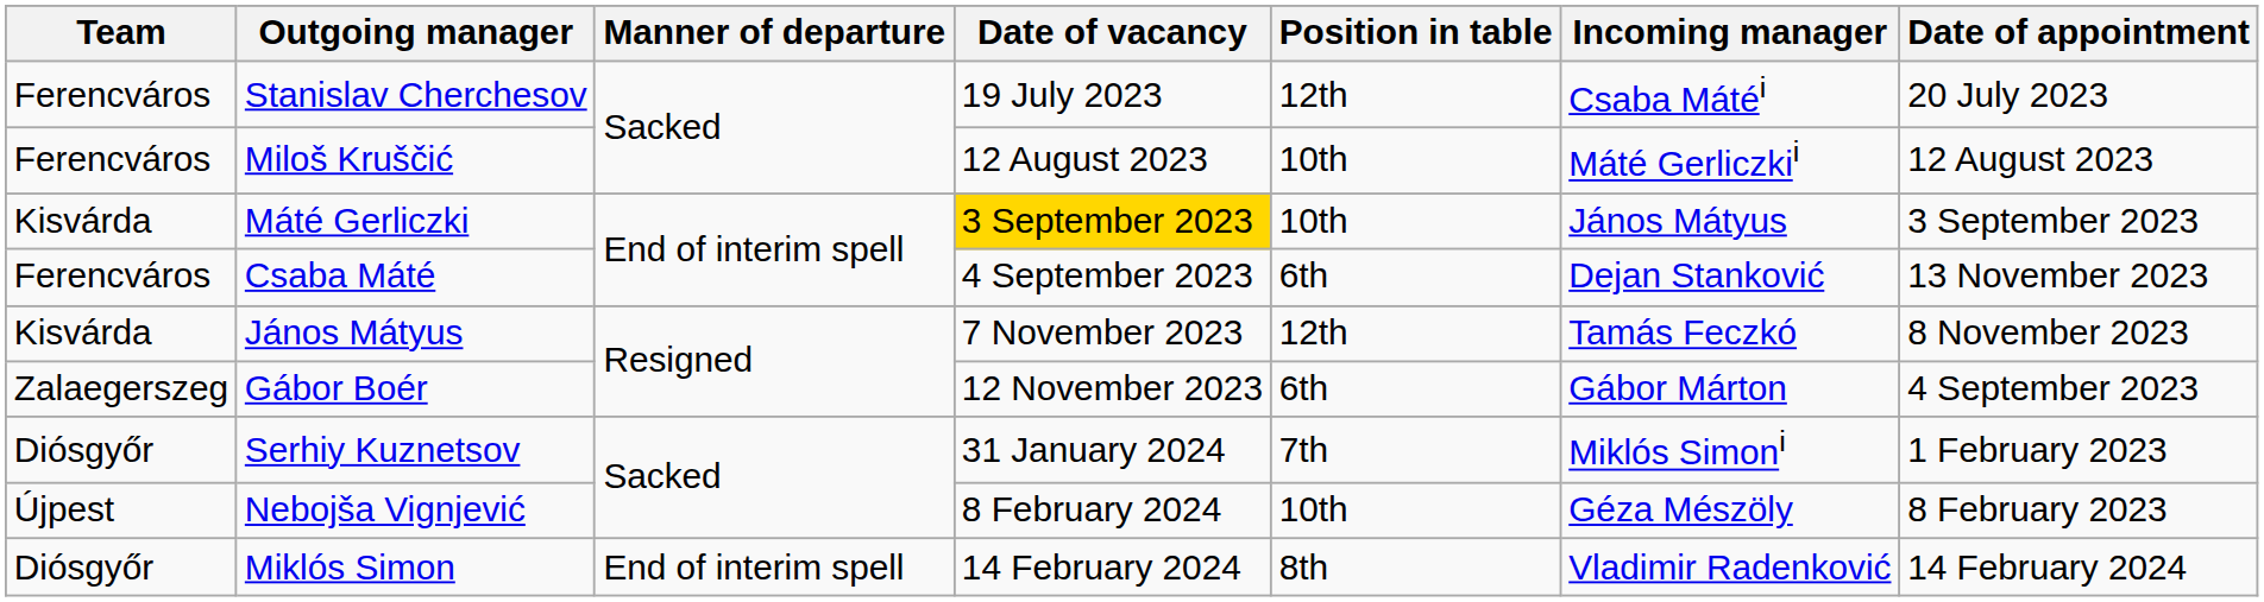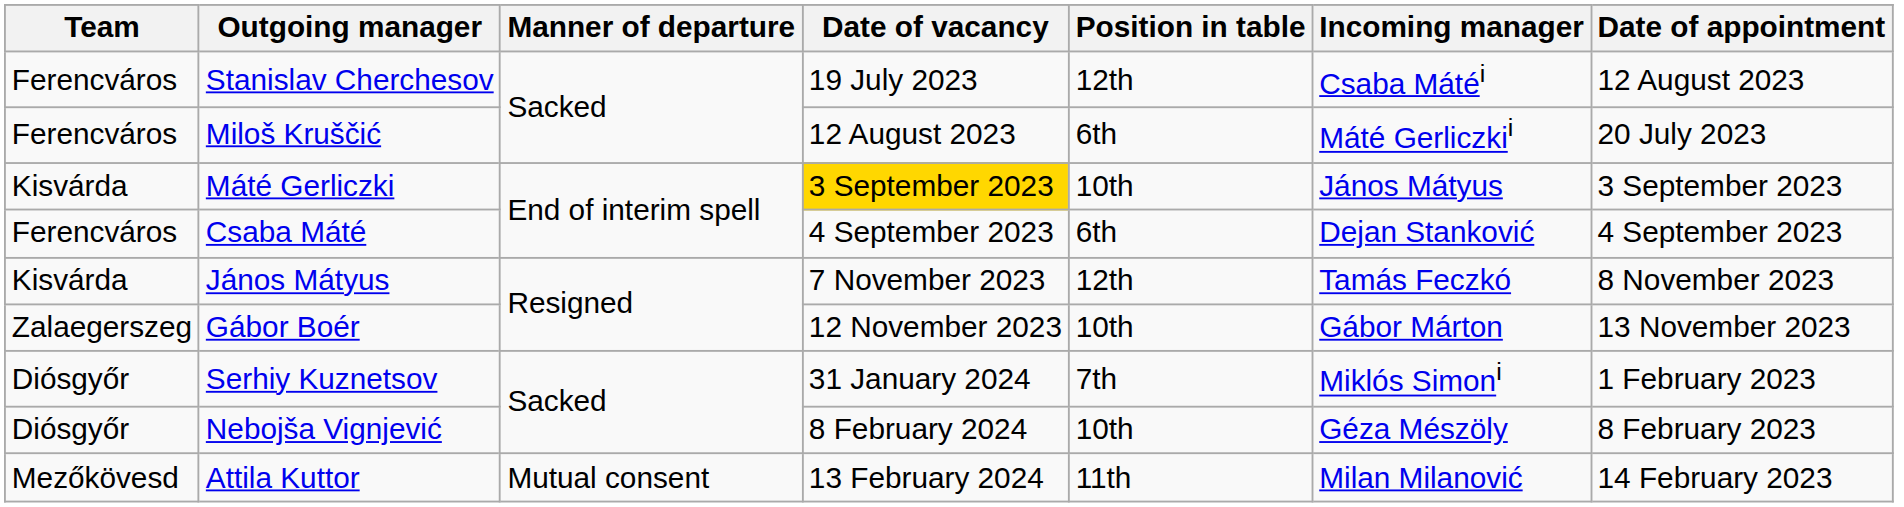Stanislav Cherchesov | Date of appointment: 20 July 2023 -> 12 August 2023
Miloš Kruščić | Position in table: 10th -> 6th
Miloš Kruščić | Date of appointment: 12 August 2023 -> 20 July 2023
Csaba Máté | Date of appointment: 13 November 2023 -> 4 September 2023
Gábor Boér | Position in table: 6th -> 10th
Gábor Boér | Date of appointment: 4 September 2023 -> 13 November 2023
Nebojša Vignjević | Team: Újpest -> Diósgyőr
+ row: Mezőkövesd | Attila Kuttor | Mutual consent | 13 February 2024 | 11th | Milan Milanović | 14 February 2023
- row: Diósgyőr | Miklós Simon | End of interim spell | 14 February 2024 | 8th | Vladimir Radenković | 14 February 2024
